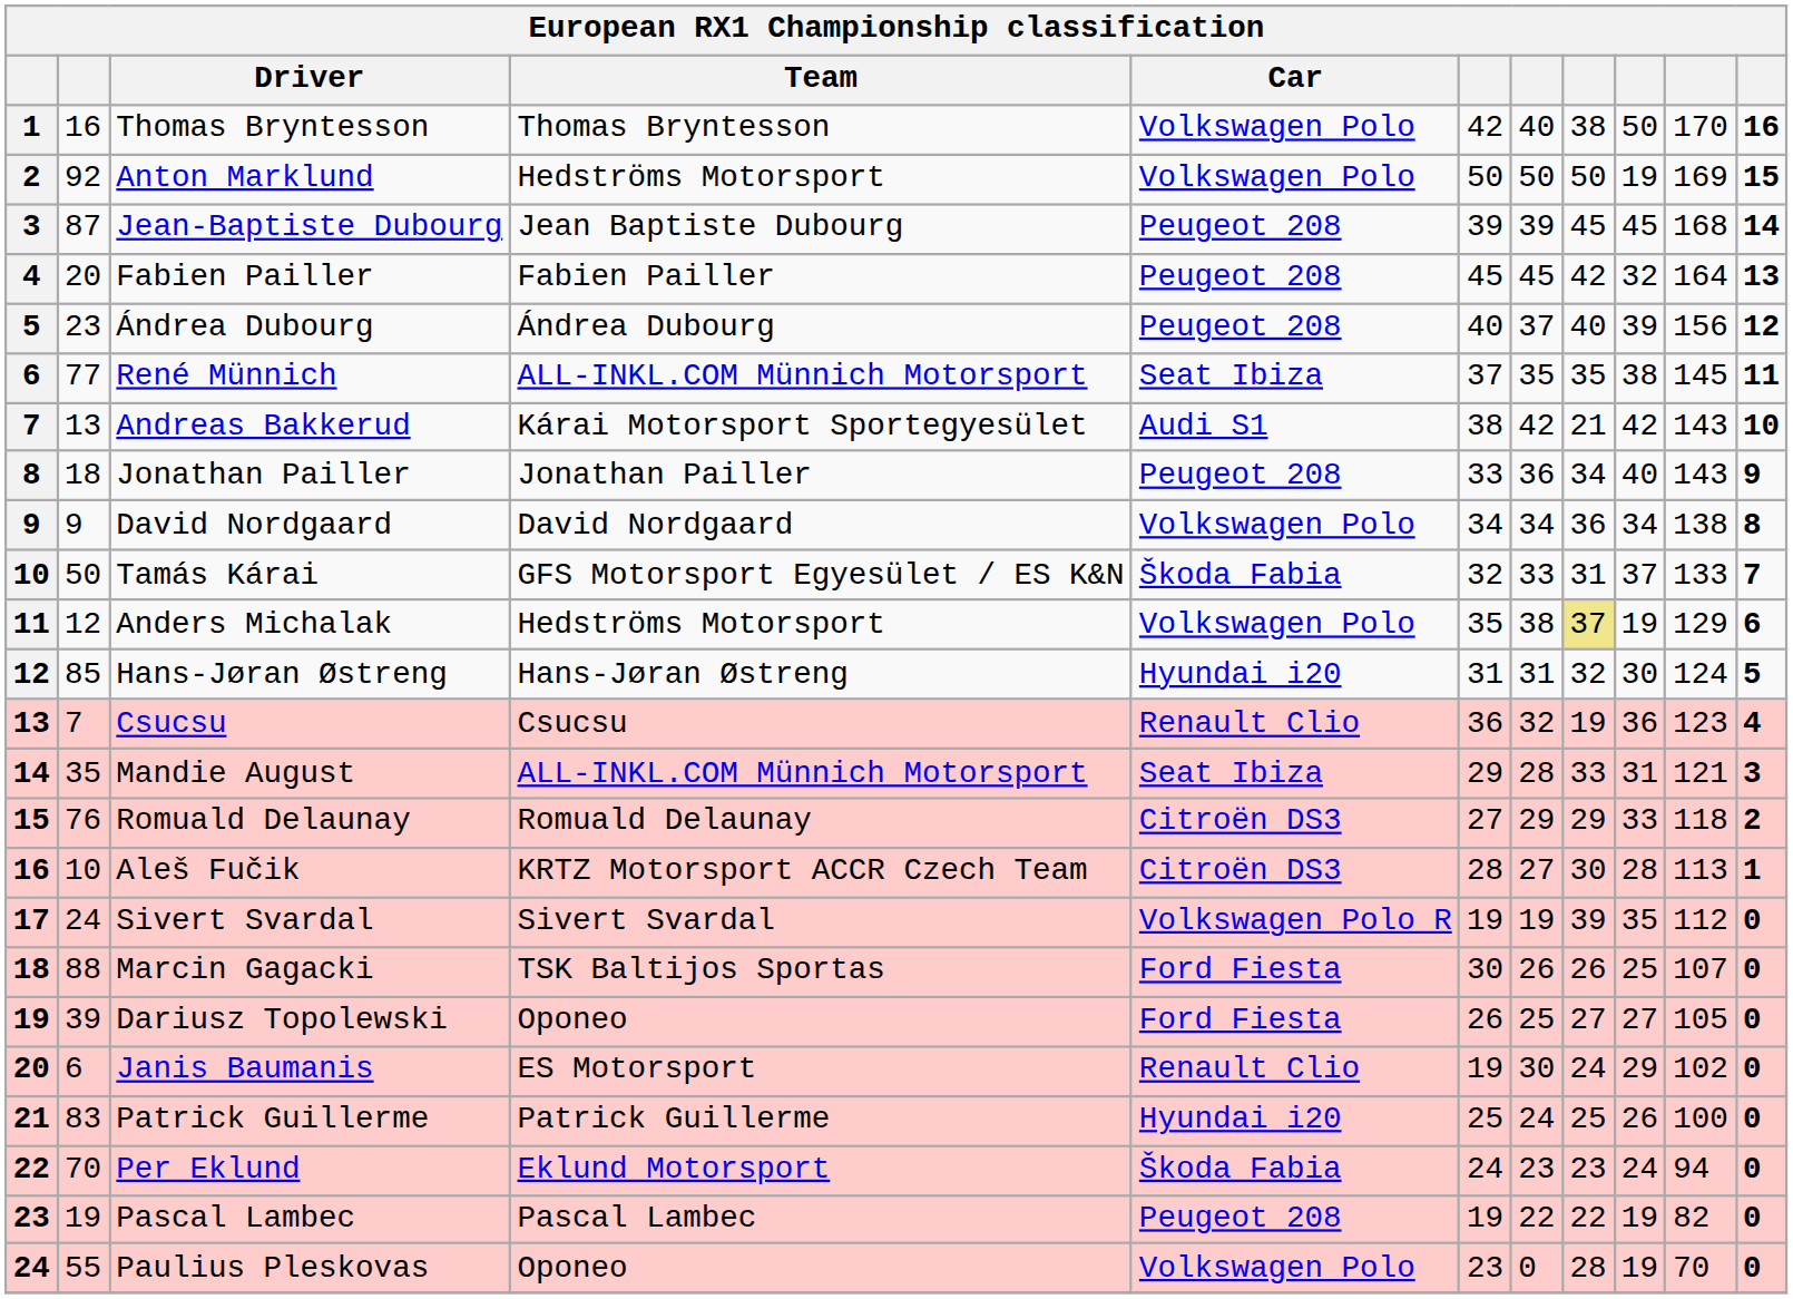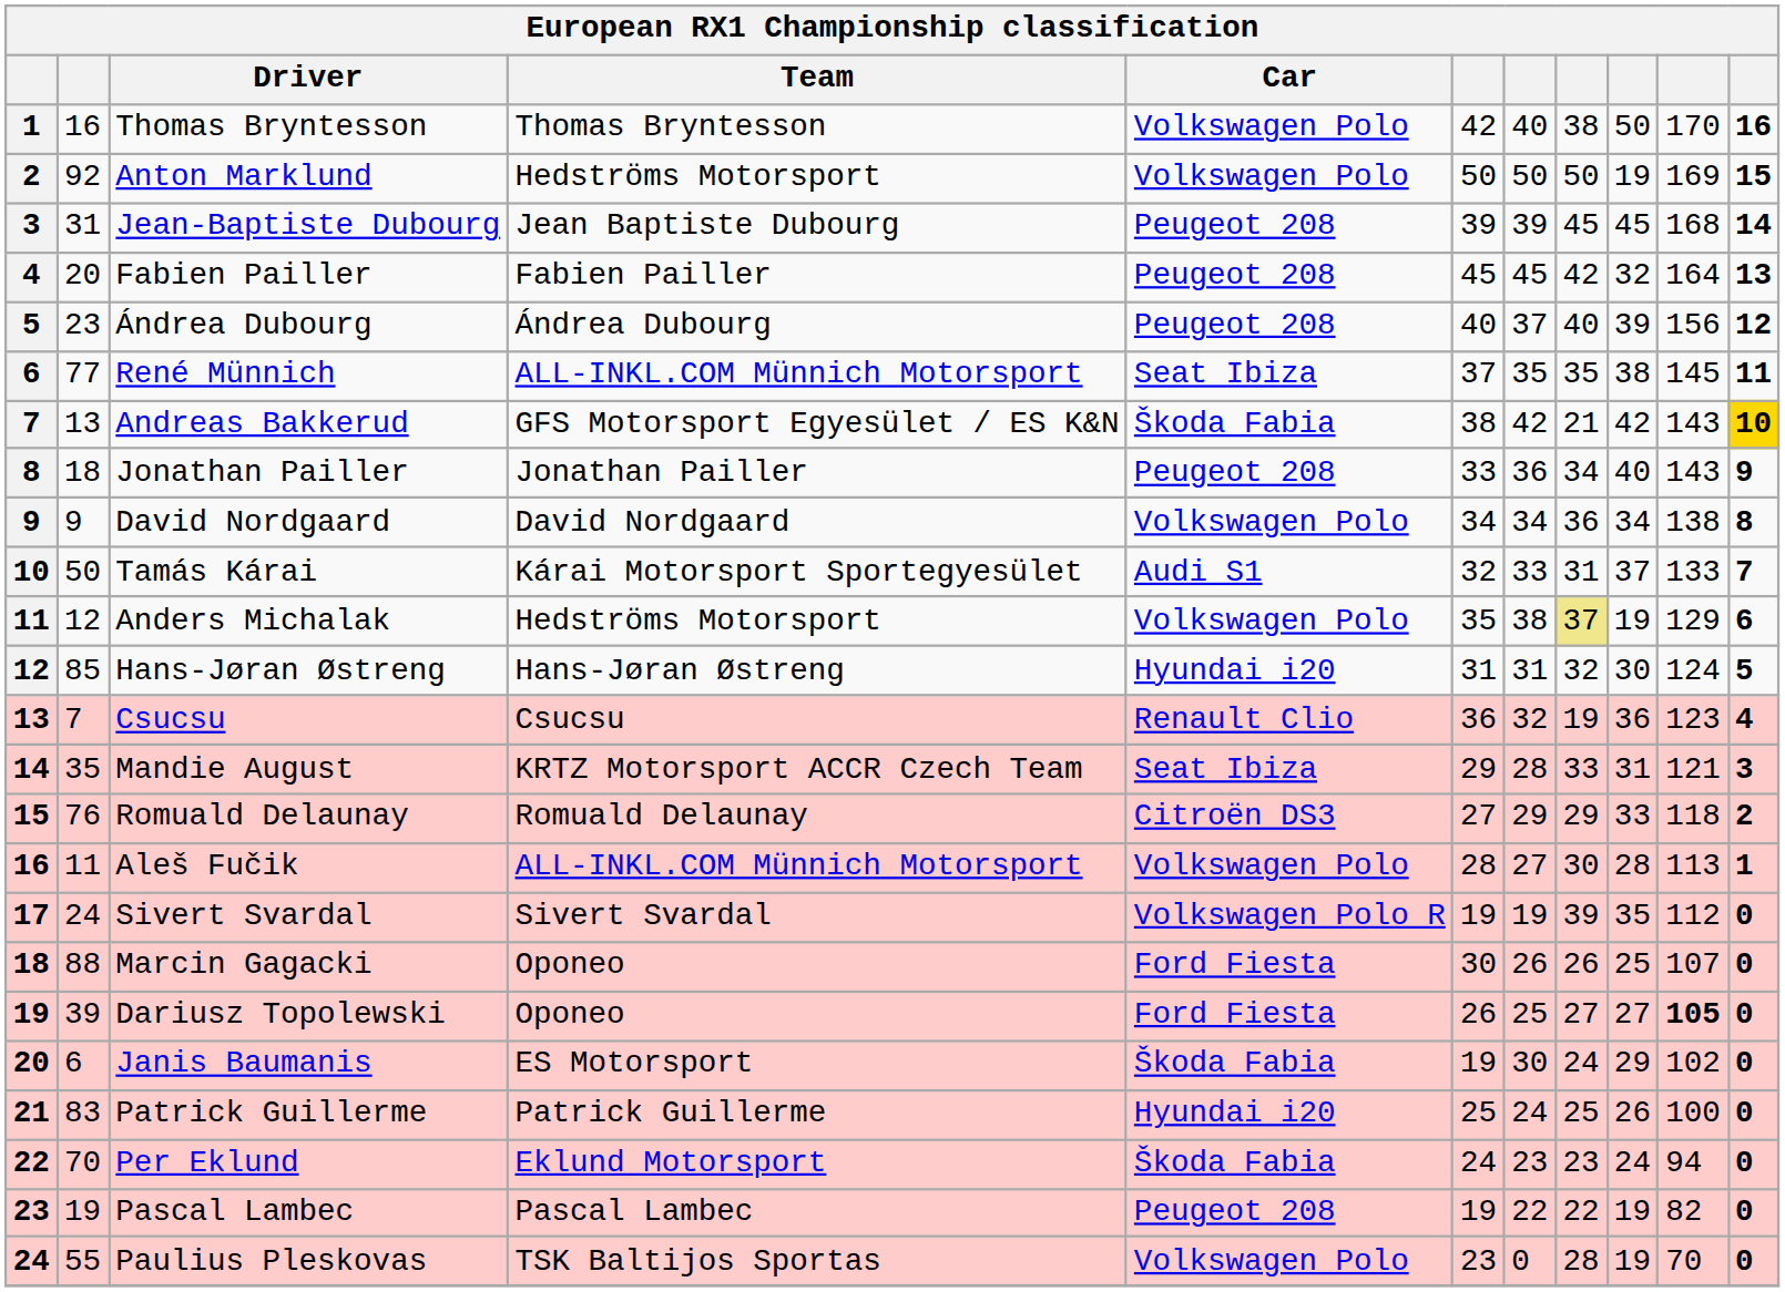Jean-Baptiste Dubourg | column 2: 87 -> 31
Andreas Bakkerud | Team: Kárai Motorsport Sportegyesület -> GFS Motorsport Egyesület / ES K&N
Andreas Bakkerud | Car: Audi S1 -> Škoda Fabia
Andreas Bakkerud | column 11: no background -> gold background
Tamás Kárai | Team: GFS Motorsport Egyesület / ES K&N -> Kárai Motorsport Sportegyesület
Tamás Kárai | Car: Škoda Fabia -> Audi S1
Mandie August | Team: ALL-INKL.COM Münnich Motorsport -> KRTZ Motorsport ACCR Czech Team
Aleš Fučik | column 2: 10 -> 11
Aleš Fučik | Team: KRTZ Motorsport ACCR Czech Team -> ALL-INKL.COM Münnich Motorsport
Aleš Fučik | Car: Citroën DS3 -> Volkswagen Polo
Marcin Gagacki | Team: TSK Baltijos Sportas -> Oponeo
Dariusz Topolewski | column 10: normal -> bold
Janis Baumanis | Car: Renault Clio -> Škoda Fabia
Paulius Pleskovas | Team: Oponeo -> TSK Baltijos Sportas
